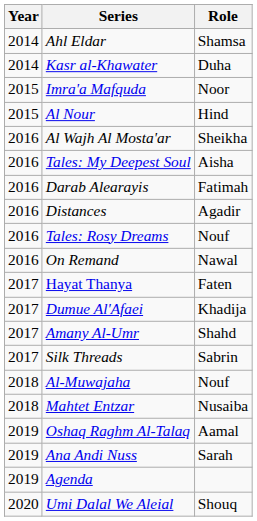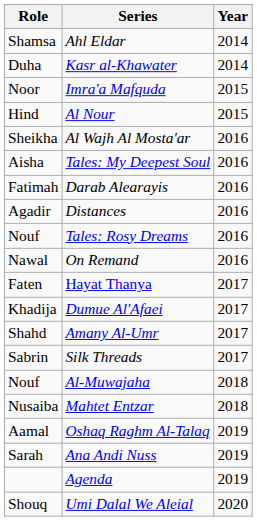columns swapped: Year <-> Role
